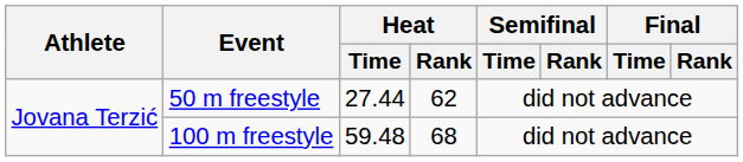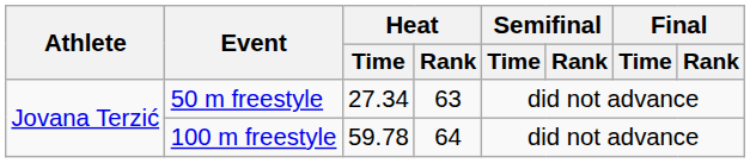50 m freestyle | Heat / Time: 27.44 -> 27.34
50 m freestyle | Heat / Rank: 62 -> 63
100 m freestyle | Heat / Time: 59.48 -> 59.78
100 m freestyle | Heat / Rank: 68 -> 64
